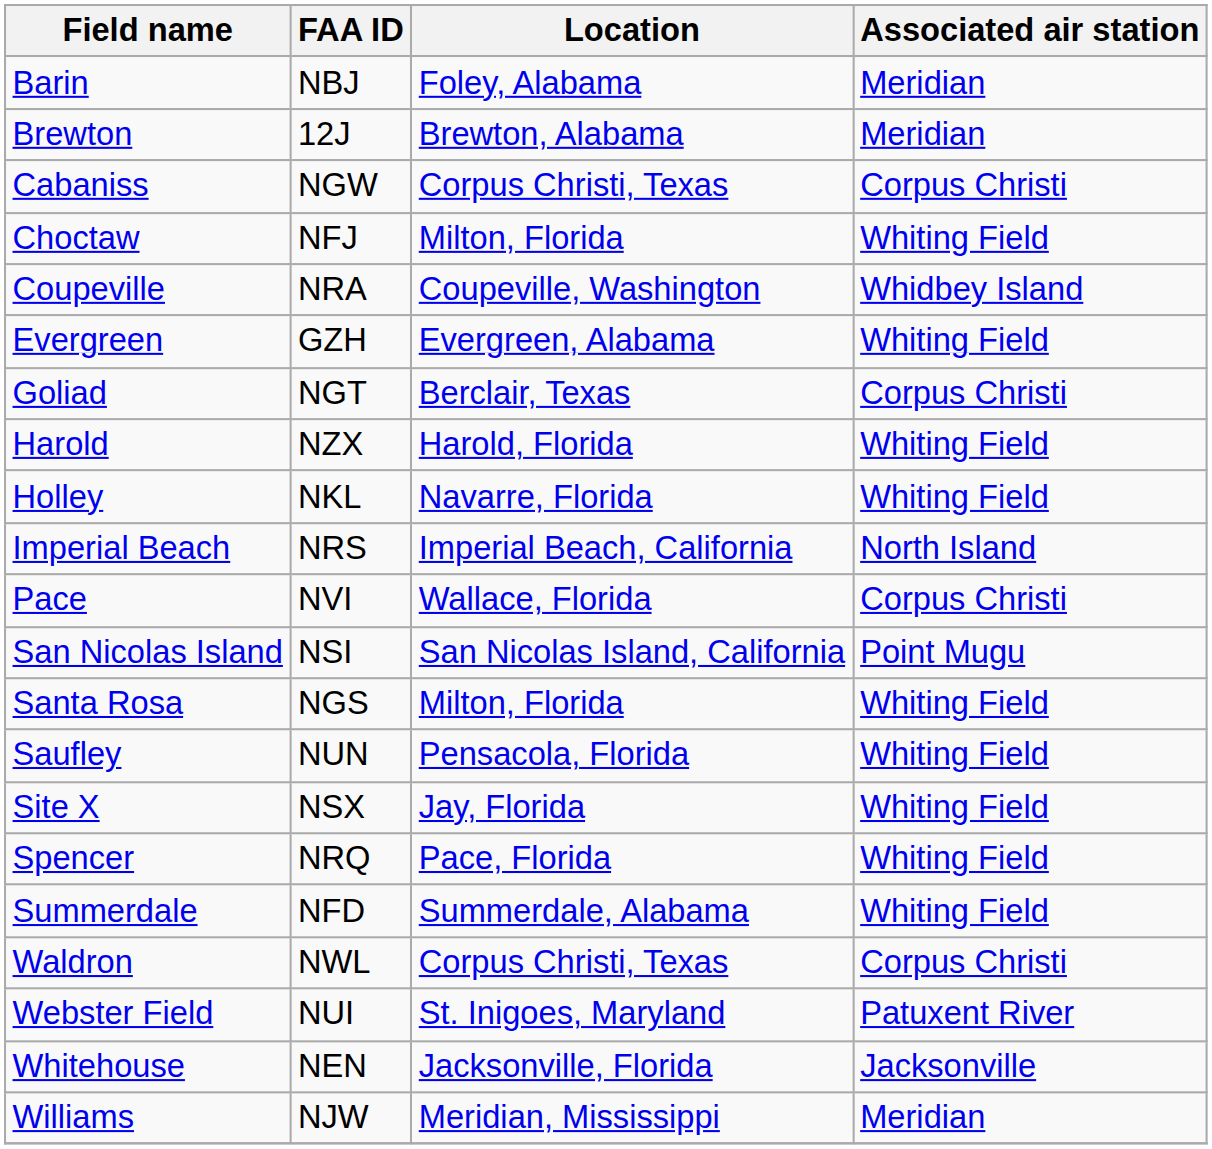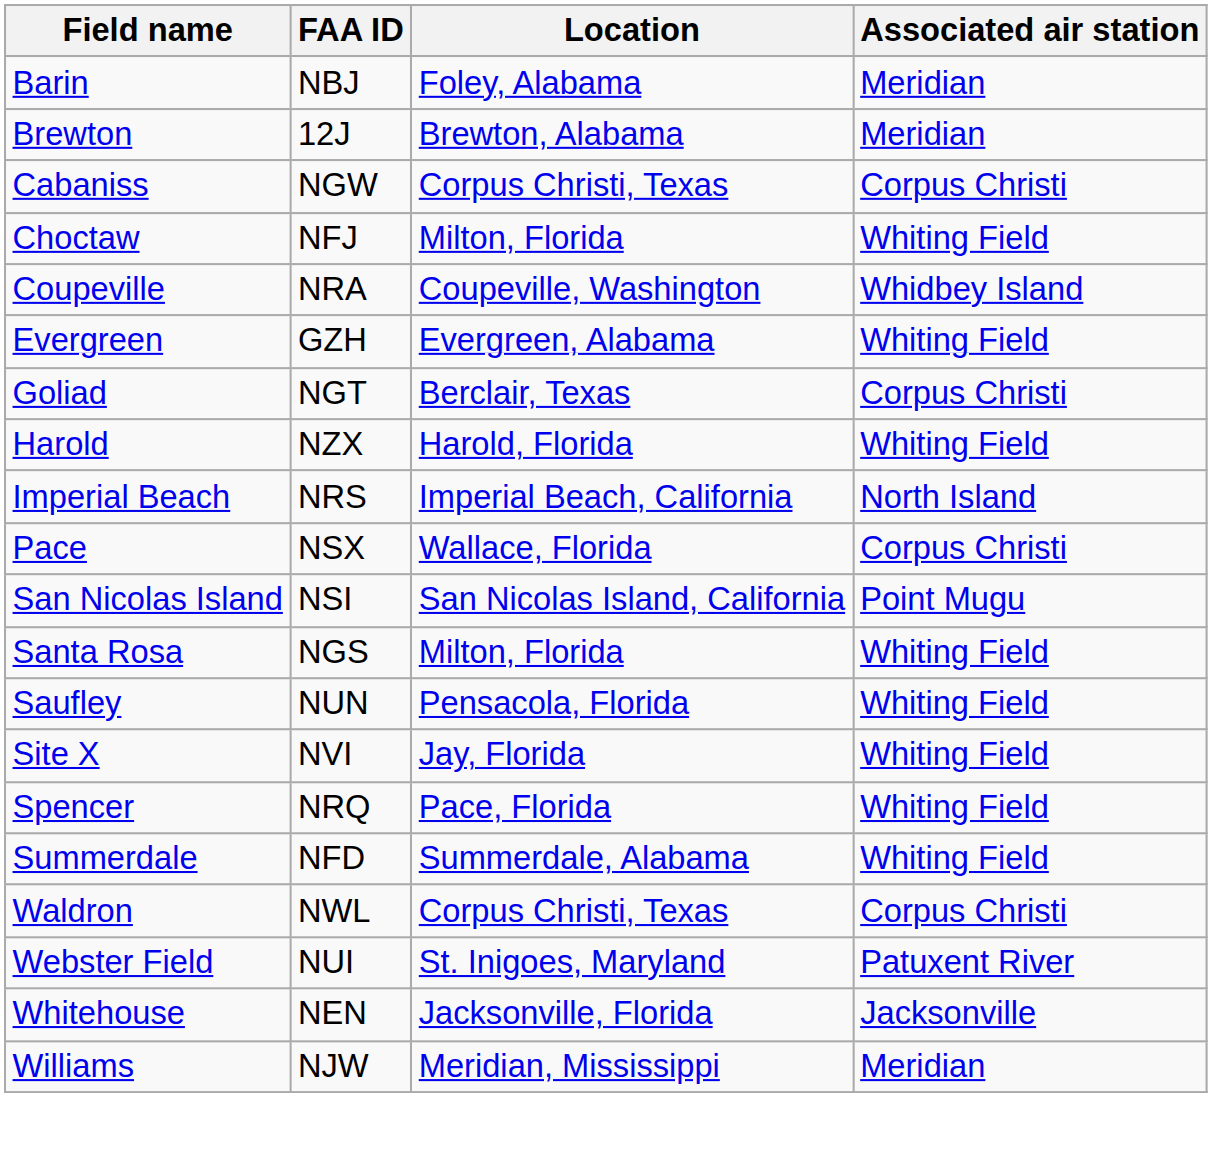- row: Holley | NKL | Navarre, Florida | Whiting Field
Pace | FAA ID: NVI -> NSX
Site X | FAA ID: NSX -> NVI
